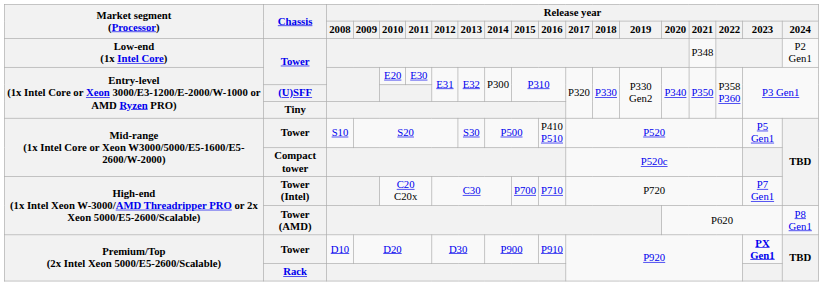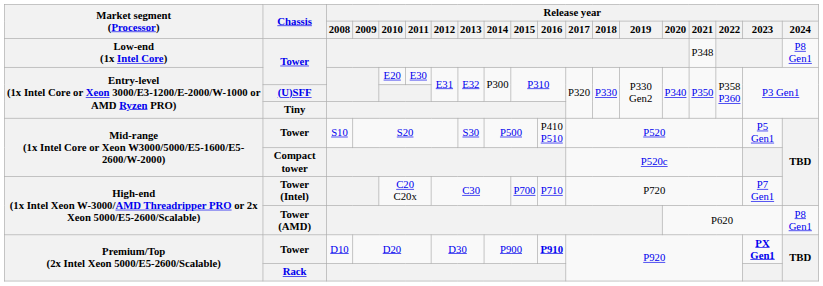Low-end (1x Intel Core) | Release year / 2024: P2 Gen1 -> P8 Gen1
Premium/Top (2x Intel Xeon 5000/E5-2600/Scalable) / Tower | Release year / 2016: normal -> bold
